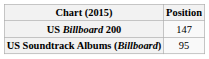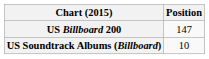US Soundtrack Albums (Billboard) | Position: 95 -> 10
